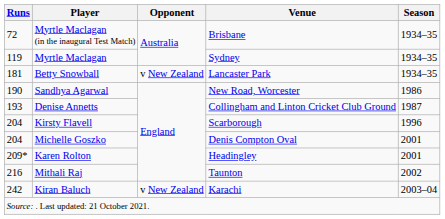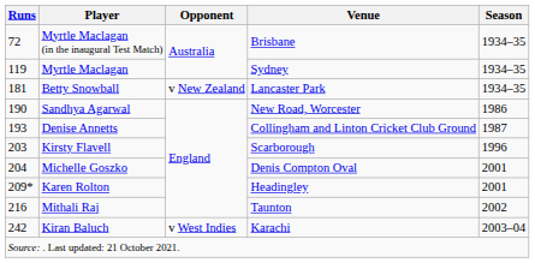Kirsty Flavell | Runs: 204 -> 203
Kiran Baluch | Opponent: v New Zealand -> v West Indies
